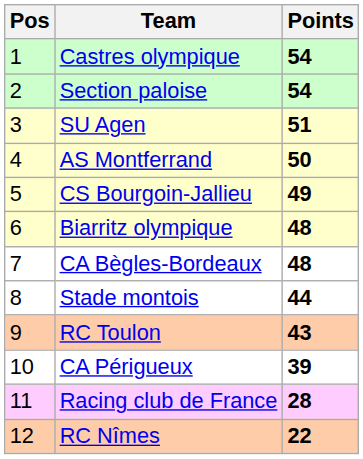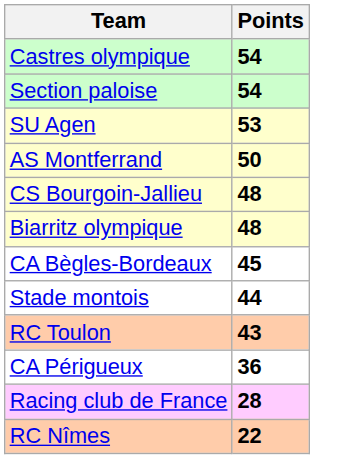- column: Pos | 1 | 2 | 3 | 4 | 5 | 6 | 7 | 8 | 9 | 10 | 11 | 12
SU Agen | Points: 51 -> 53
CS Bourgoin-Jallieu | Points: 49 -> 48
CA Bègles-Bordeaux | Points: 48 -> 45
CA Périgueux | Points: 39 -> 36
